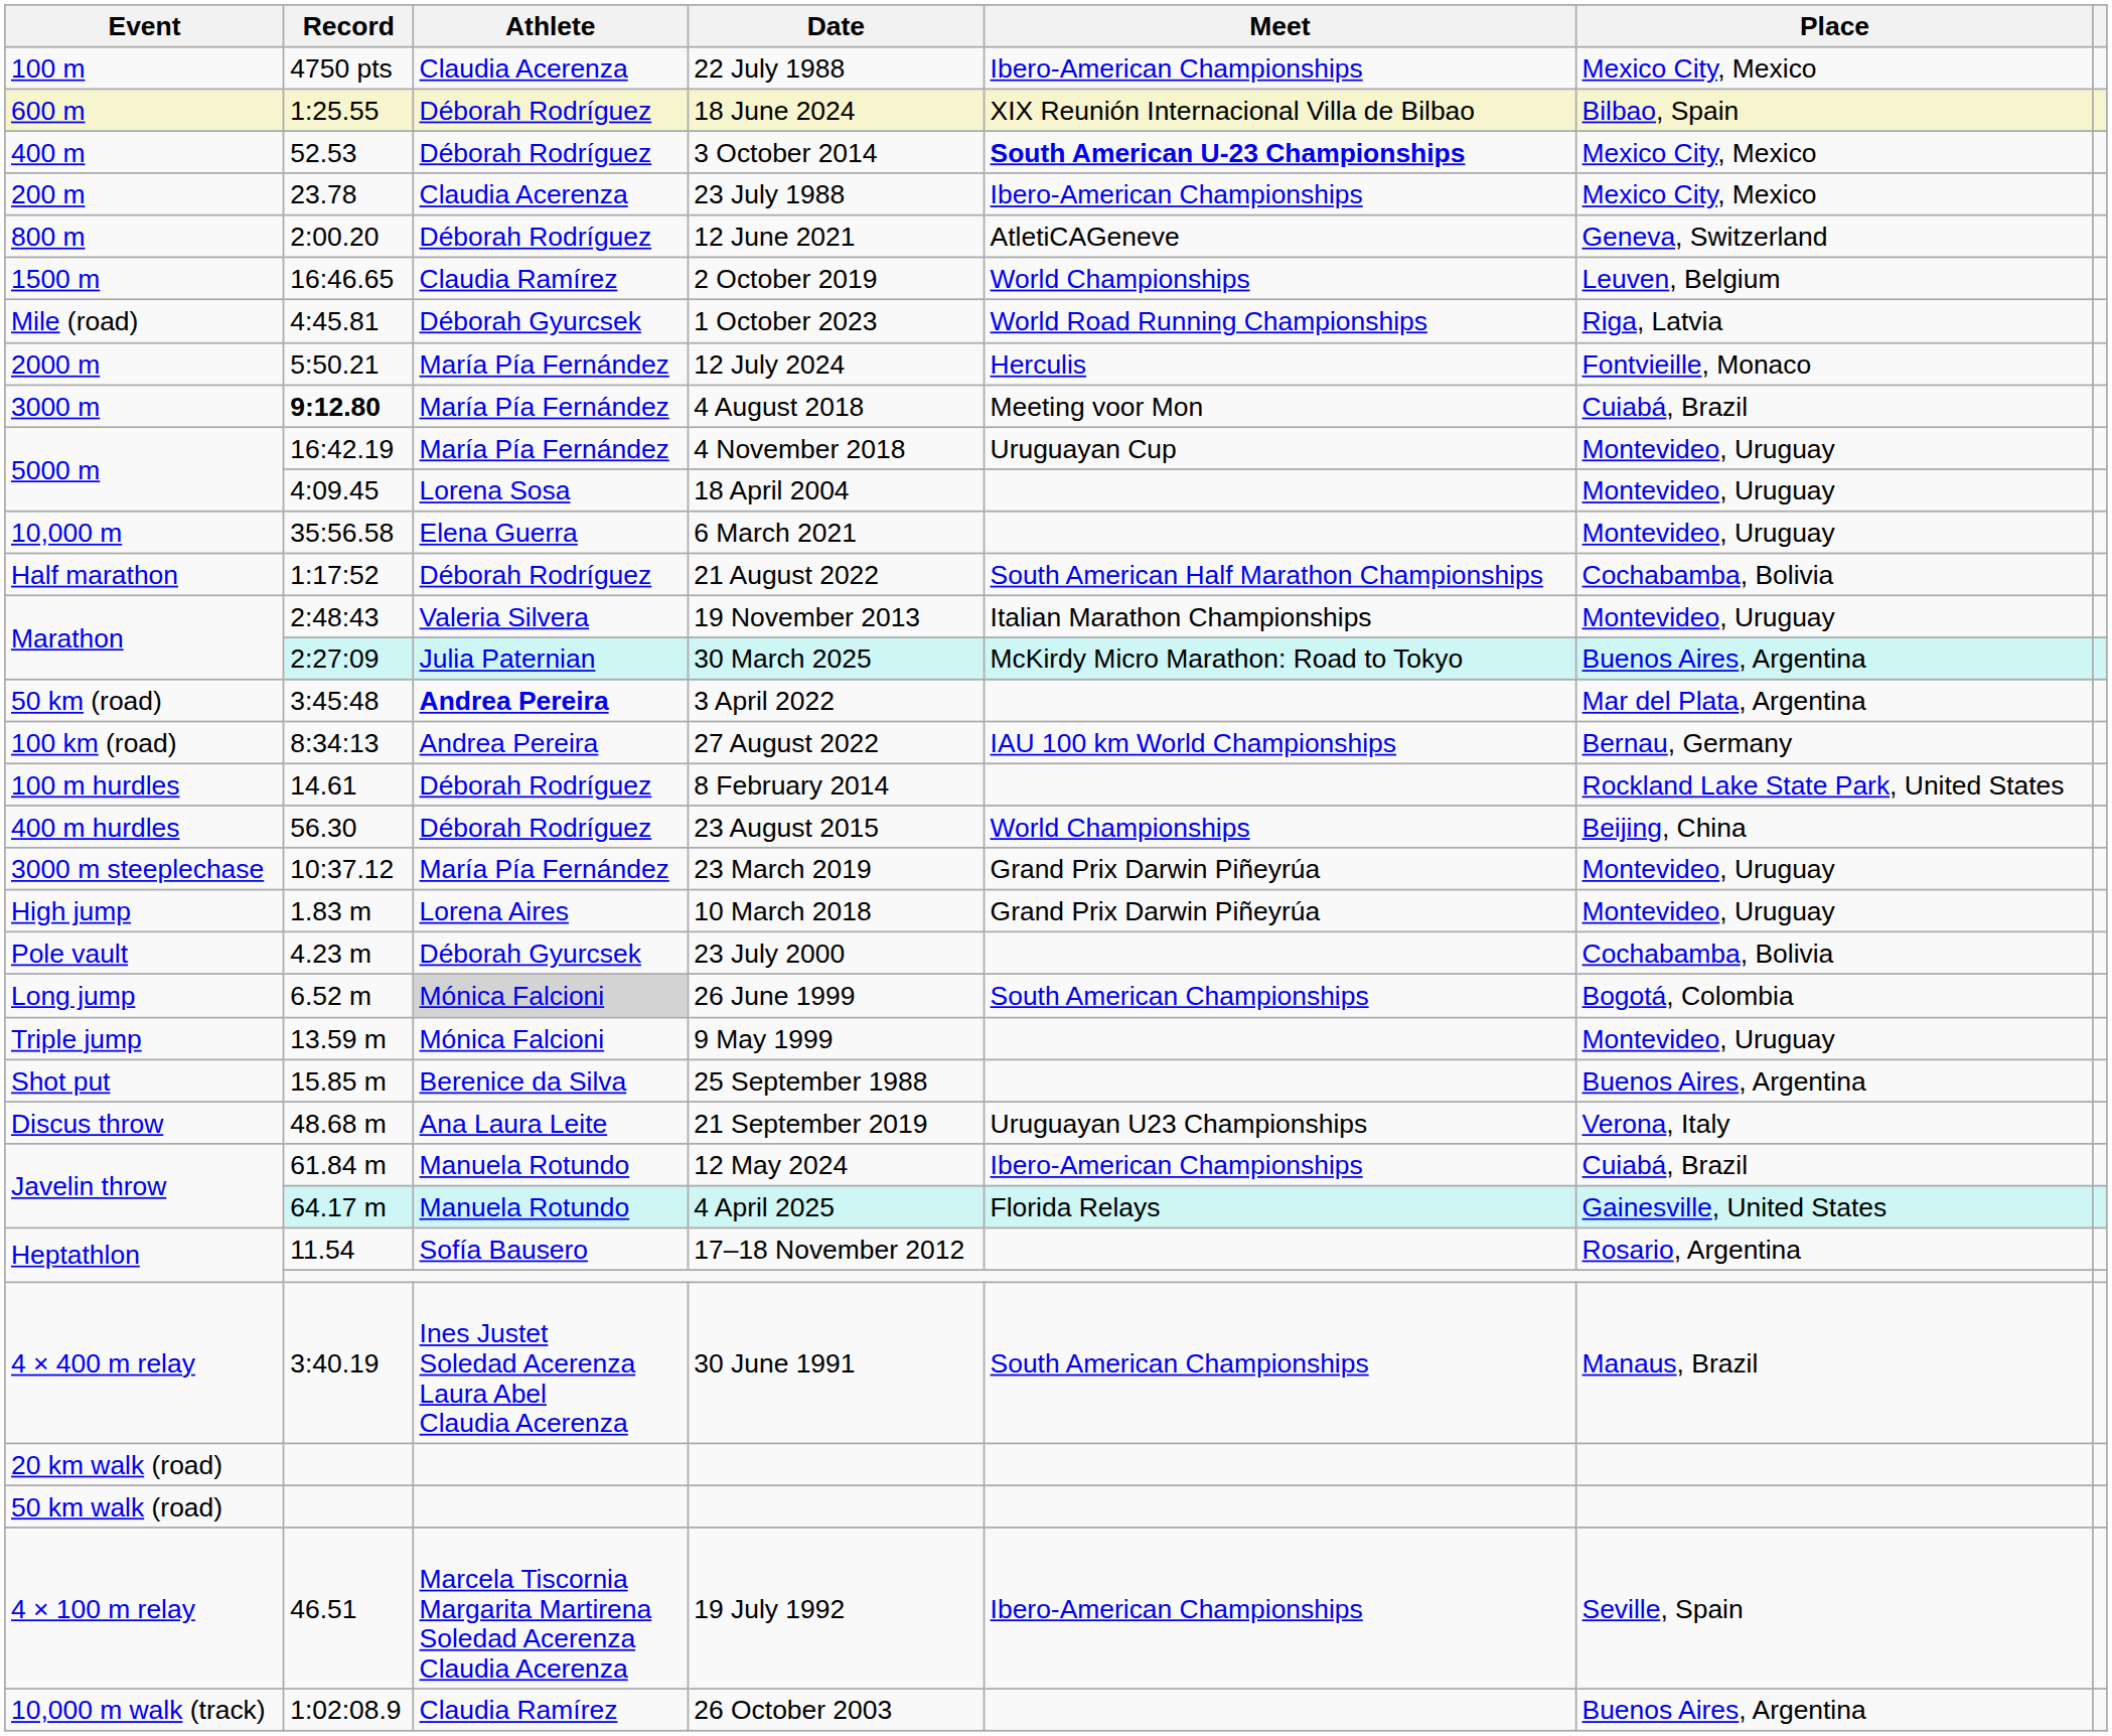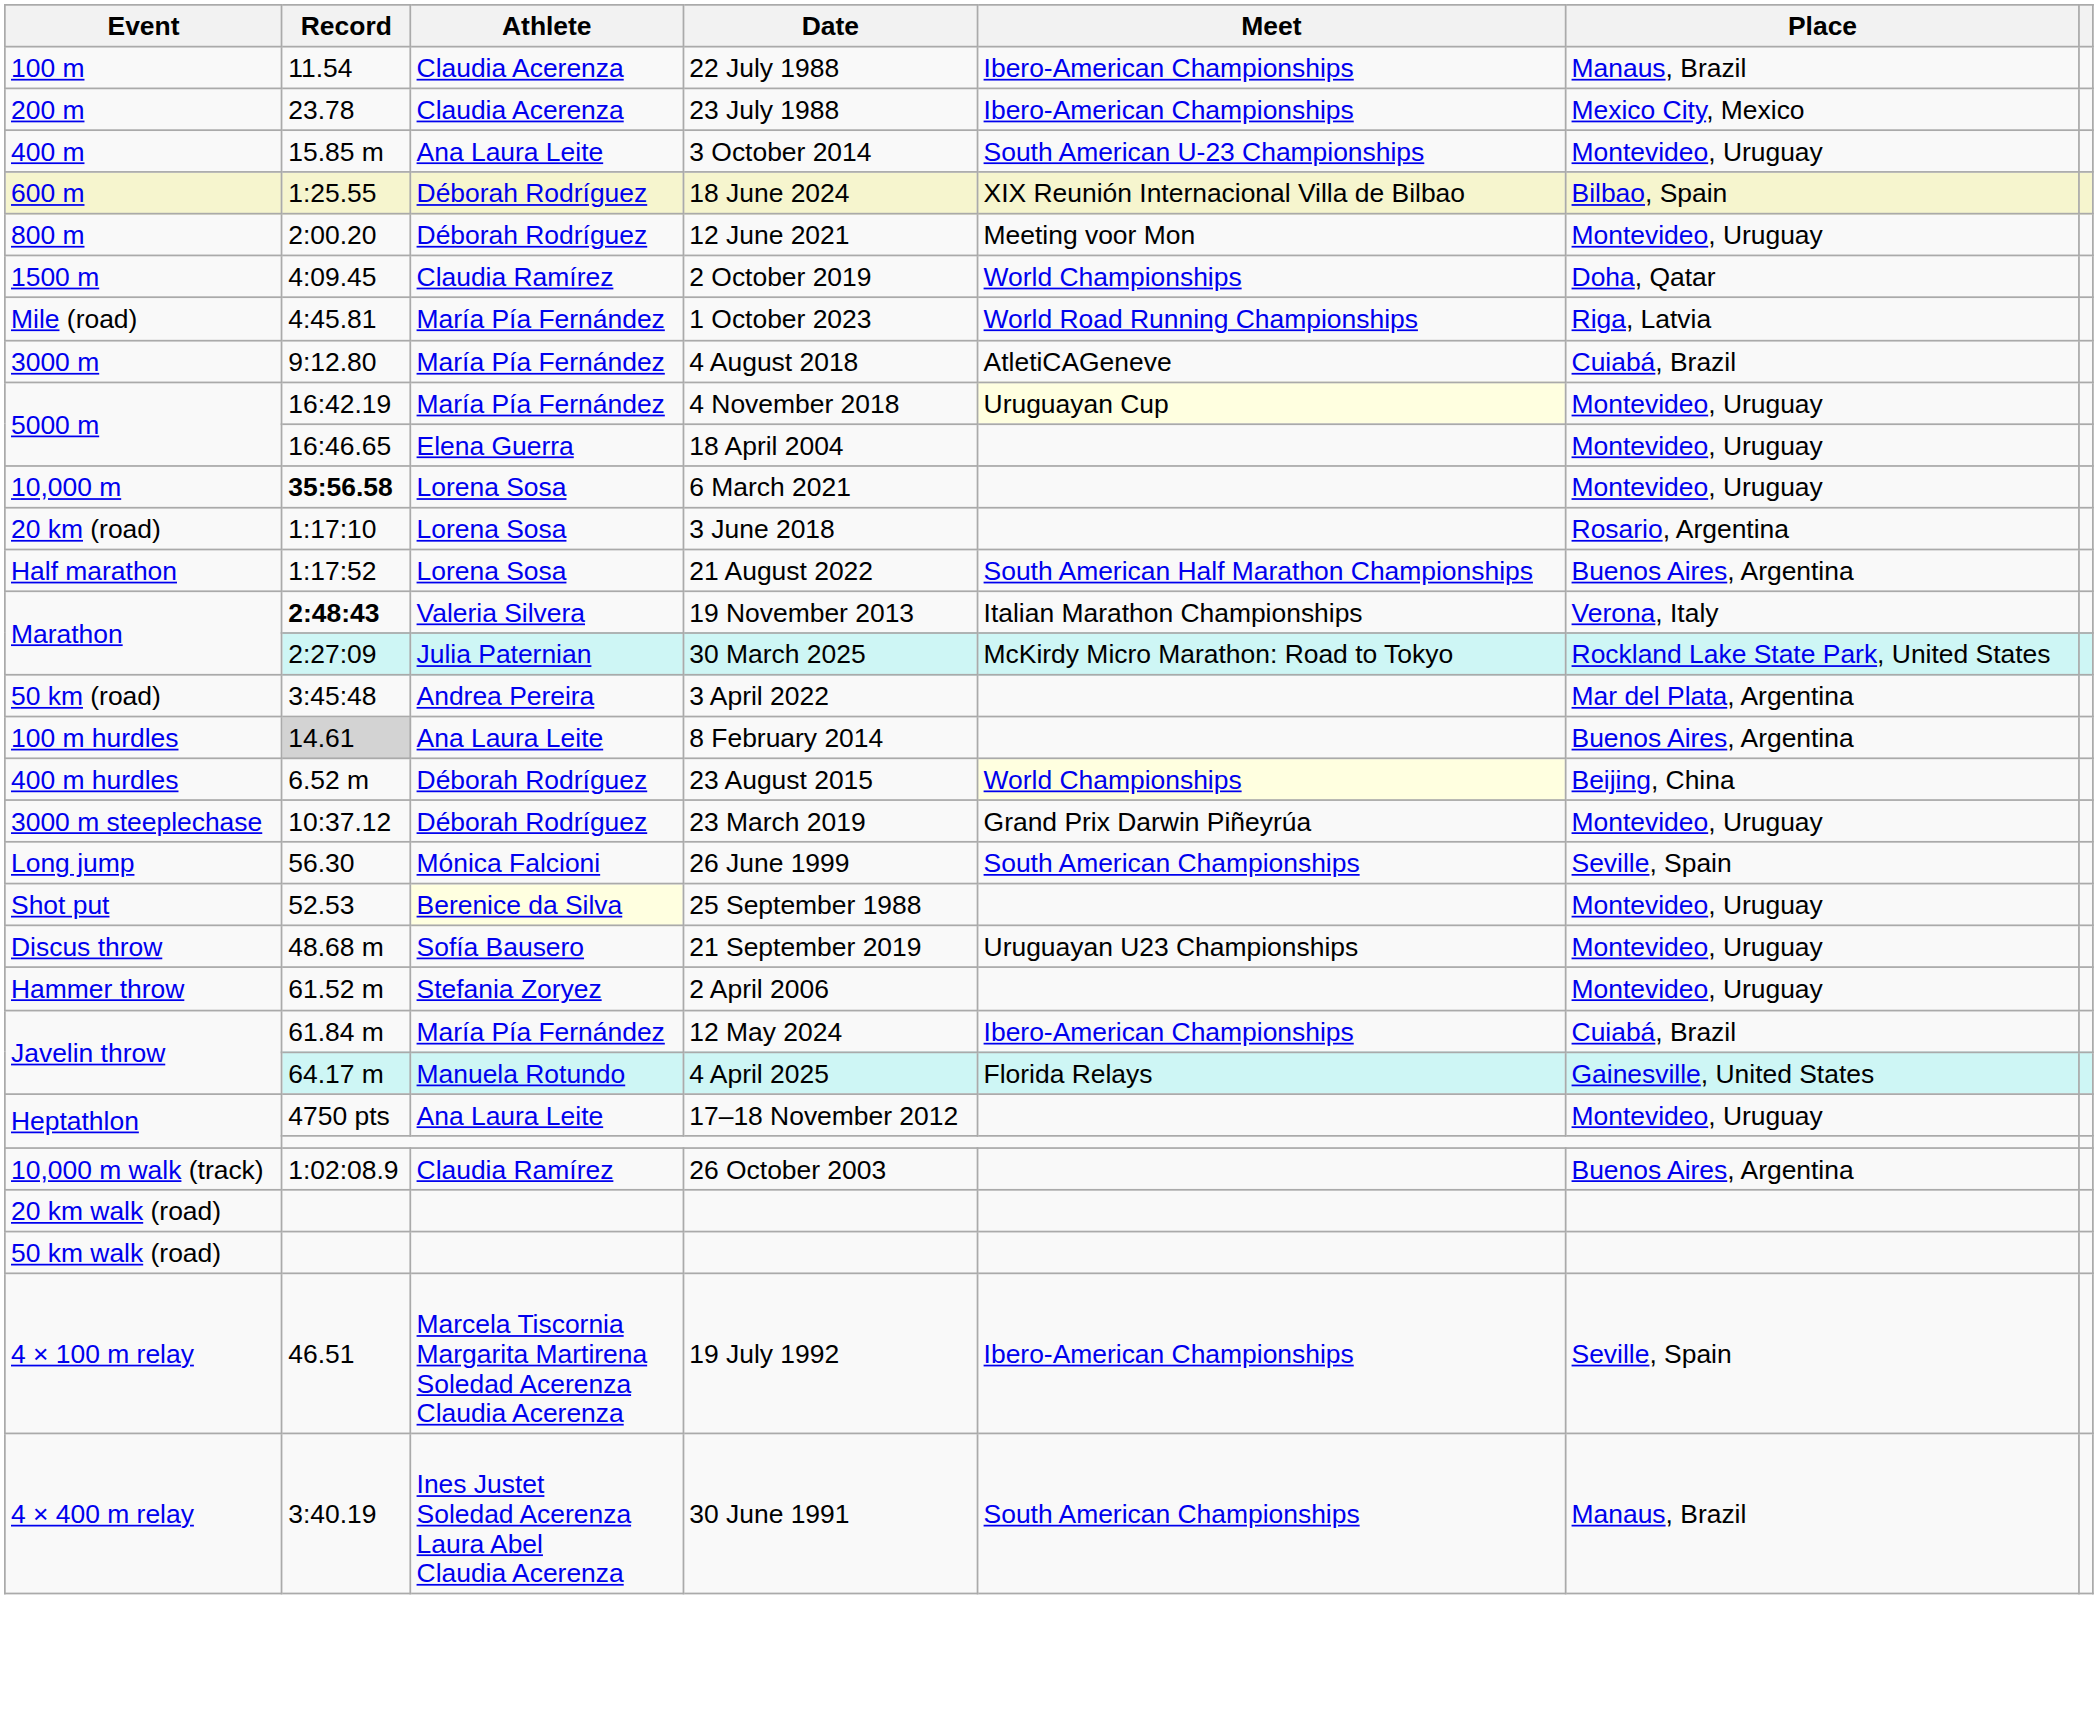22 July 1988 | Record: 4750 pts -> 11.54
22 July 1988 | Place: Mexico City, Mexico -> Manaus, Brazil
rows swapped: 23 July 1988 <-> 18 June 2024
3 October 2014 | Record: 52.53 -> 15.85 m
3 October 2014 | Athlete: Déborah Rodríguez -> Ana Laura Leite
3 October 2014 | Meet: bold -> normal
3 October 2014 | Place: Mexico City, Mexico -> Montevideo, Uruguay
12 June 2021 | Meet: AtletiCAGeneve -> Meeting voor Mon
12 June 2021 | Place: Geneva, Switzerland -> Montevideo, Uruguay
2 October 2019 | Record: 16:46.65 -> 4:09.45
2 October 2019 | Place: Leuven, Belgium -> Doha, Qatar
1 October 2023 | Athlete: Déborah Gyurcsek -> María Pía Fernández
- row: 2000 m | 5:50.21 | María Pía Fernández | 12 July 2024 | Herculis | Fontvieille, Monaco
4 August 2018 | Record: bold -> normal
4 August 2018 | Meet: Meeting voor Mon -> AtletiCAGeneve
4 November 2018 | Meet: no background -> lightyellow background
18 April 2004 | Record: 4:09.45 -> 16:46.65
18 April 2004 | Athlete: Lorena Sosa -> Elena Guerra
6 March 2021 | Record: normal -> bold
6 March 2021 | Athlete: Elena Guerra -> Lorena Sosa
+ row: 20 km (road) | 1:17:10 | Lorena Sosa | 3 June 2018 | Rosario, Argentina
21 August 2022 | Athlete: Déborah Rodríguez -> Lorena Sosa
21 August 2022 | Place: Cochabamba, Bolivia -> Buenos Aires, Argentina
19 November 2013 | Record: normal -> bold
19 November 2013 | Place: Montevideo, Uruguay -> Verona, Italy
30 March 2025 | Place: Buenos Aires, Argentina -> Rockland Lake State Park, United States
3 April 2022 | Athlete: bold -> normal
- row: 100 km (road) | 8:34:13 | Andrea Pereira | 27 August 2022 | IAU 100 km World Championships | Bernau, Germany
8 February 2014 | Record: no background -> lightgrey background
8 February 2014 | Athlete: Déborah Rodríguez -> Ana Laura Leite
8 February 2014 | Place: Rockland Lake State Park, United States -> Buenos Aires, Argentina
23 August 2015 | Record: 56.30 -> 6.52 m
23 August 2015 | Meet: no background -> lightyellow background
23 March 2019 | Athlete: María Pía Fernández -> Déborah Rodríguez
- row: High jump | 1.83 m | Lorena Aires | 10 March 2018 | Grand Prix Darwin Piñeyrúa | Montevideo, Uruguay
- row: Pole vault | 4.23 m | Déborah Gyurcsek | 23 July 2000 | Cochabamba, Bolivia
26 June 1999 | Record: 6.52 m -> 56.30
26 June 1999 | Athlete: lightgrey background -> no background
26 June 1999 | Place: Bogotá, Colombia -> Seville, Spain
- row: Triple jump | 13.59 m | Mónica Falcioni | 9 May 1999 | Montevideo, Uruguay
25 September 1988 | Record: 15.85 m -> 52.53
25 September 1988 | Athlete: no background -> lightyellow background
25 September 1988 | Place: Buenos Aires, Argentina -> Montevideo, Uruguay
21 September 2019 | Athlete: Ana Laura Leite -> Sofía Bausero
21 September 2019 | Place: Verona, Italy -> Montevideo, Uruguay
+ row: Hammer throw | 61.52 m | Stefania Zoryez | 2 April 2006 | Montevideo, Uruguay
12 May 2024 | Athlete: Manuela Rotundo -> María Pía Fernández
17–18 November 2012 | Record: 11.54 -> 4750 pts
17–18 November 2012 | Athlete: Sofía Bausero -> Ana Laura Leite
17–18 November 2012 | Place: Rosario, Argentina -> Montevideo, Uruguay
rows swapped: 26 October 2003 <-> 30 June 1991
